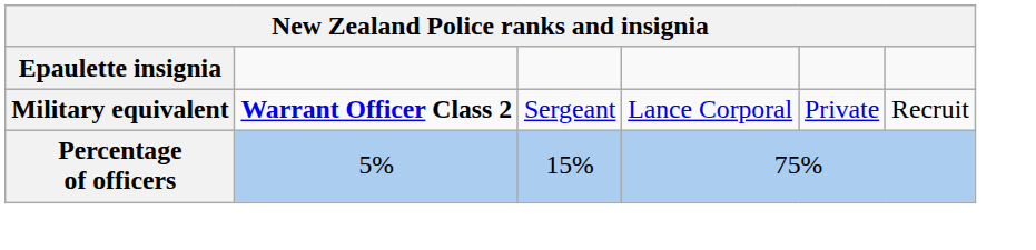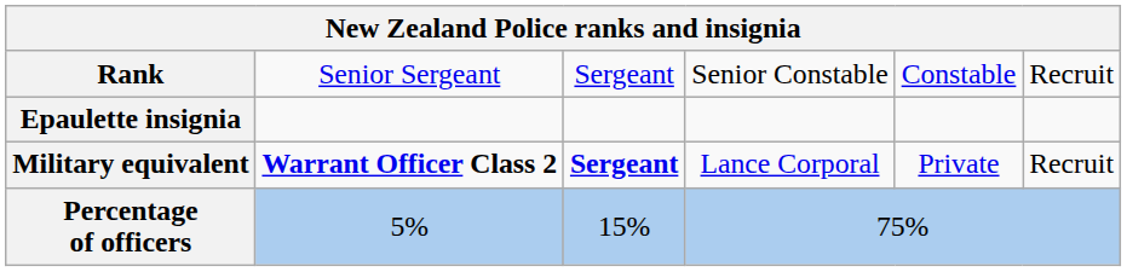+ row: Rank | Senior Sergeant | Sergeant | Senior Constable | Constable | Recruit
Military equivalent | column 3: normal -> bold
